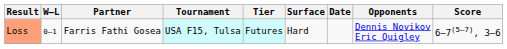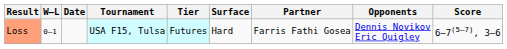columns swapped: Date <-> Partner
